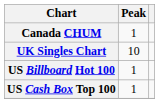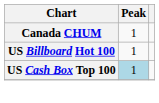- row: UK Singles Chart | 10
US Cash Box Top 100 | Peak: no background -> lightblue background
